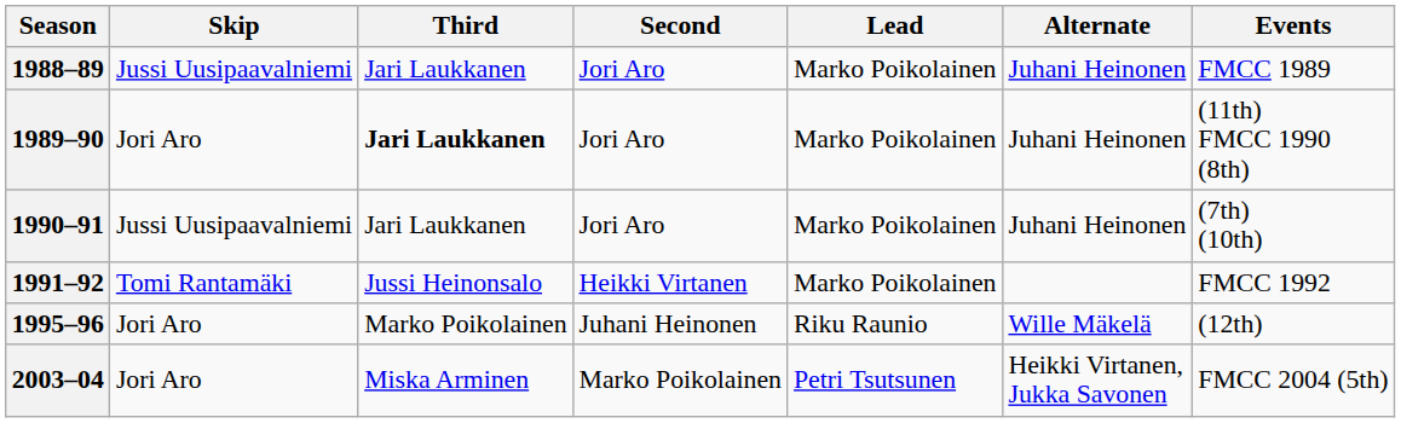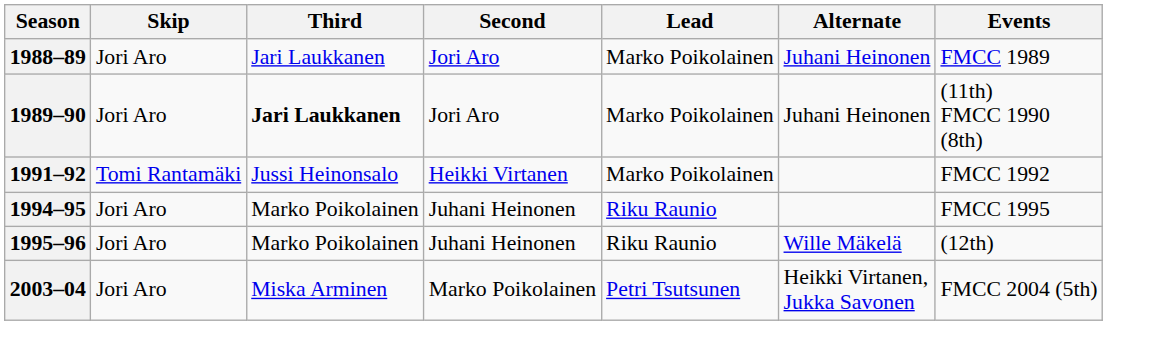1988–89 | Skip: Jussi Uusipaavalniemi -> Jori Aro
- row: 1990–91 | Jussi Uusipaavalniemi | Jari Laukkanen | Jori Aro | Marko Poikolainen | Juhani Heinonen | (7th) (10th)
+ row: 1994–95 | Jori Aro | Marko Poikolainen | Juhani Heinonen | Riku Raunio | FMCC 1995
